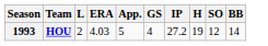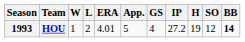+ column: W | 1
HOU | ERA: 4.03 -> 4.01
HOU | BB: normal -> bold
